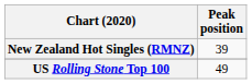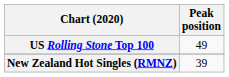rows swapped: New Zealand Hot Singles (RMNZ) <-> US Rolling Stone Top 100
